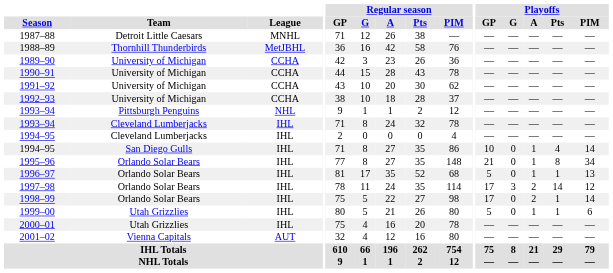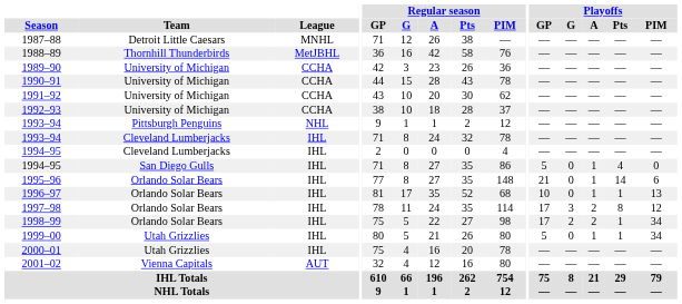1994–95 / San Diego Gulls | Playoffs / GP: 10 -> 5
1994–95 / San Diego Gulls | Playoffs / PIM: 14 -> 0
1995–96 | Playoffs / Pts: 8 -> 14
1995–96 | Playoffs / PIM: 34 -> 6
1996–97 | Playoffs / GP: 5 -> 10
1997–98 | Playoffs / Pts: 14 -> 8
1998–99 | Playoffs / G: 0 -> 2
1998–99 | Playoffs / PIM: 14 -> 34
1999–00 | Playoffs / PIM: 6 -> 34
